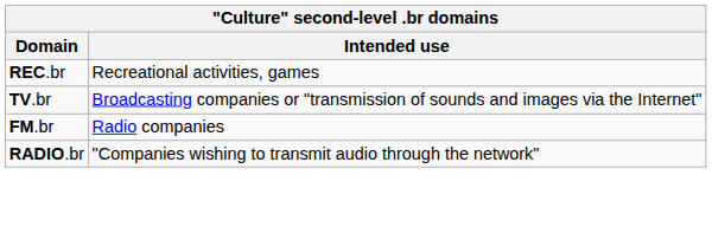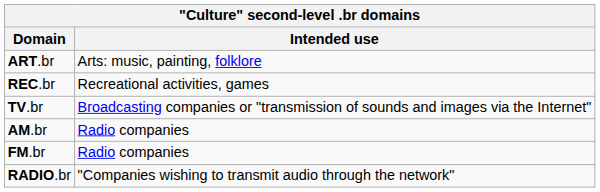+ row: ART.br | Arts: music, painting, folklore
+ row: AM.br | Radio companies
